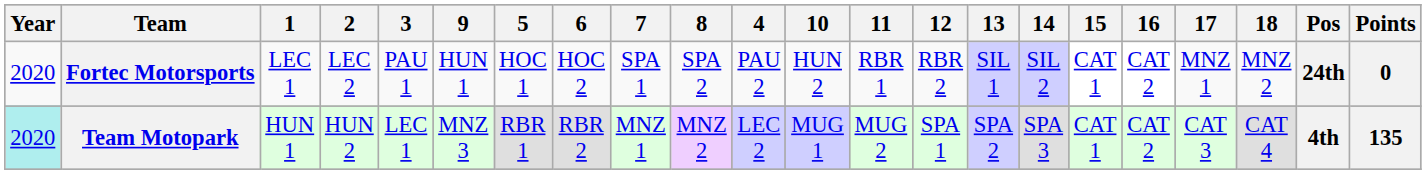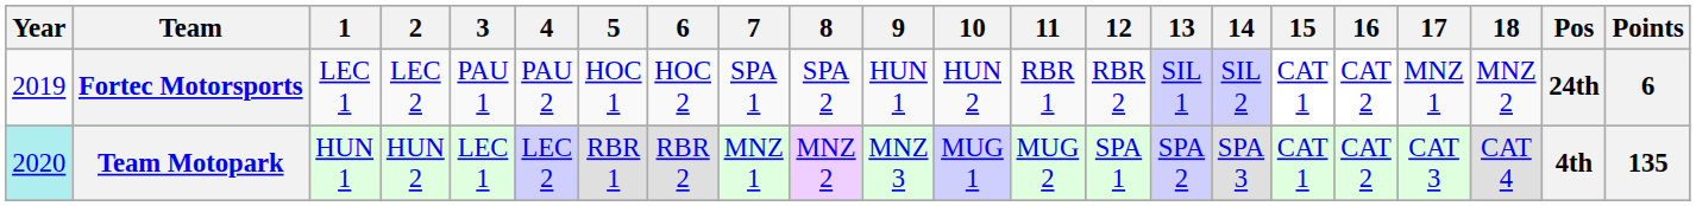columns swapped: 4 <-> 9
Fortec Motorsports | Year: 2020 -> 2019
Fortec Motorsports | Points: 0 -> 6
